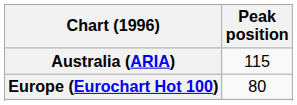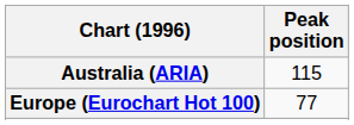Europe (Eurochart Hot 100) | Peak position: 80 -> 77
